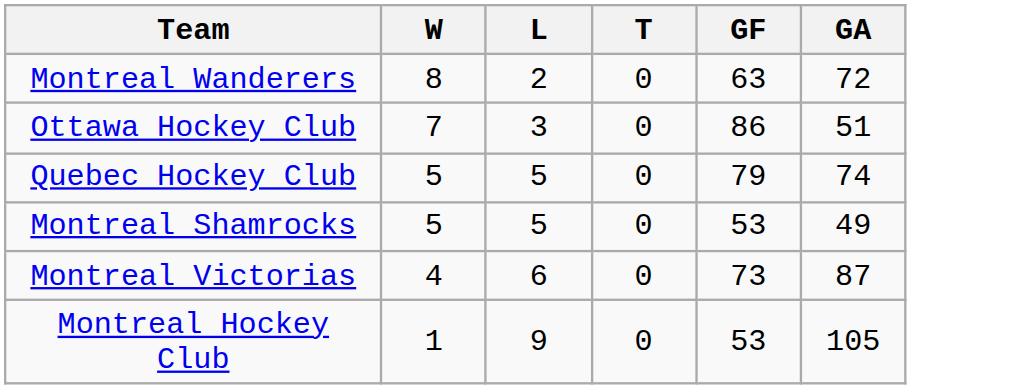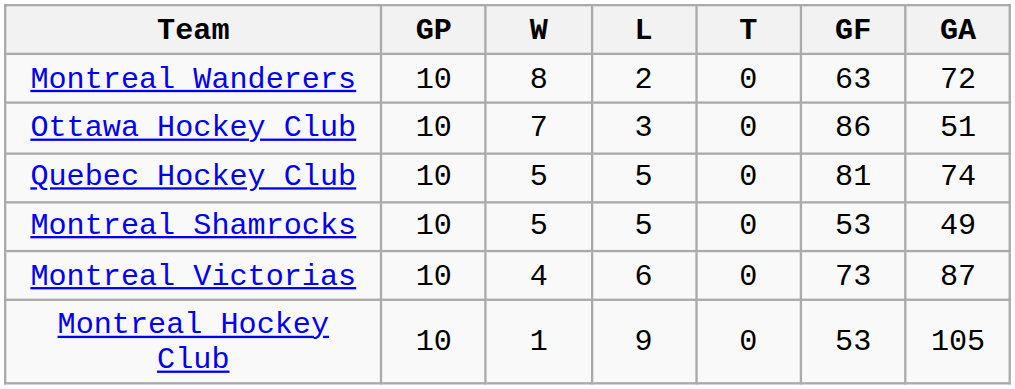+ column: GP | 10 | 10 | 10 | 10 | 10 | 10
Quebec Hockey Club | GF: 79 -> 81
